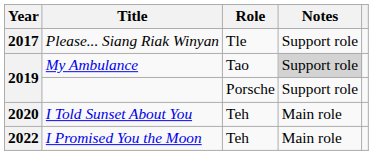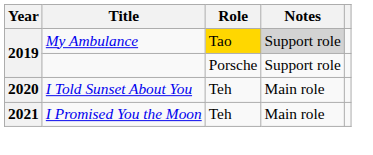- row: 2017 | Please... Siang Riak Winyan | Tle | Support role
My Ambulance | Role: no background -> gold background
I Promised You the Moon | Year: 2022 -> 2021
